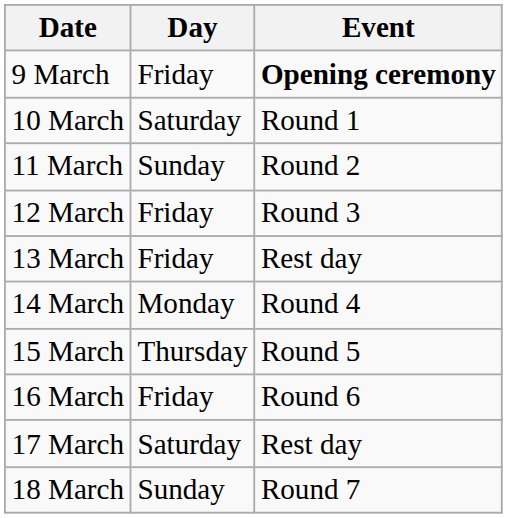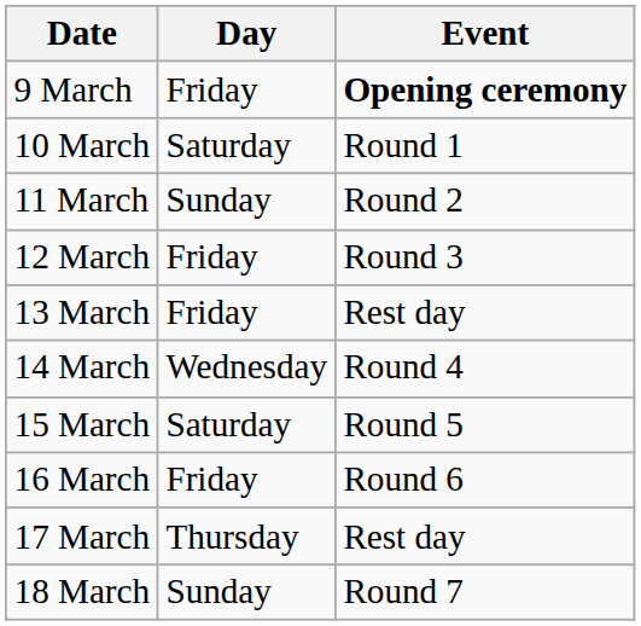14 March | Day: Monday -> Wednesday
15 March | Day: Thursday -> Saturday
17 March | Day: Saturday -> Thursday
